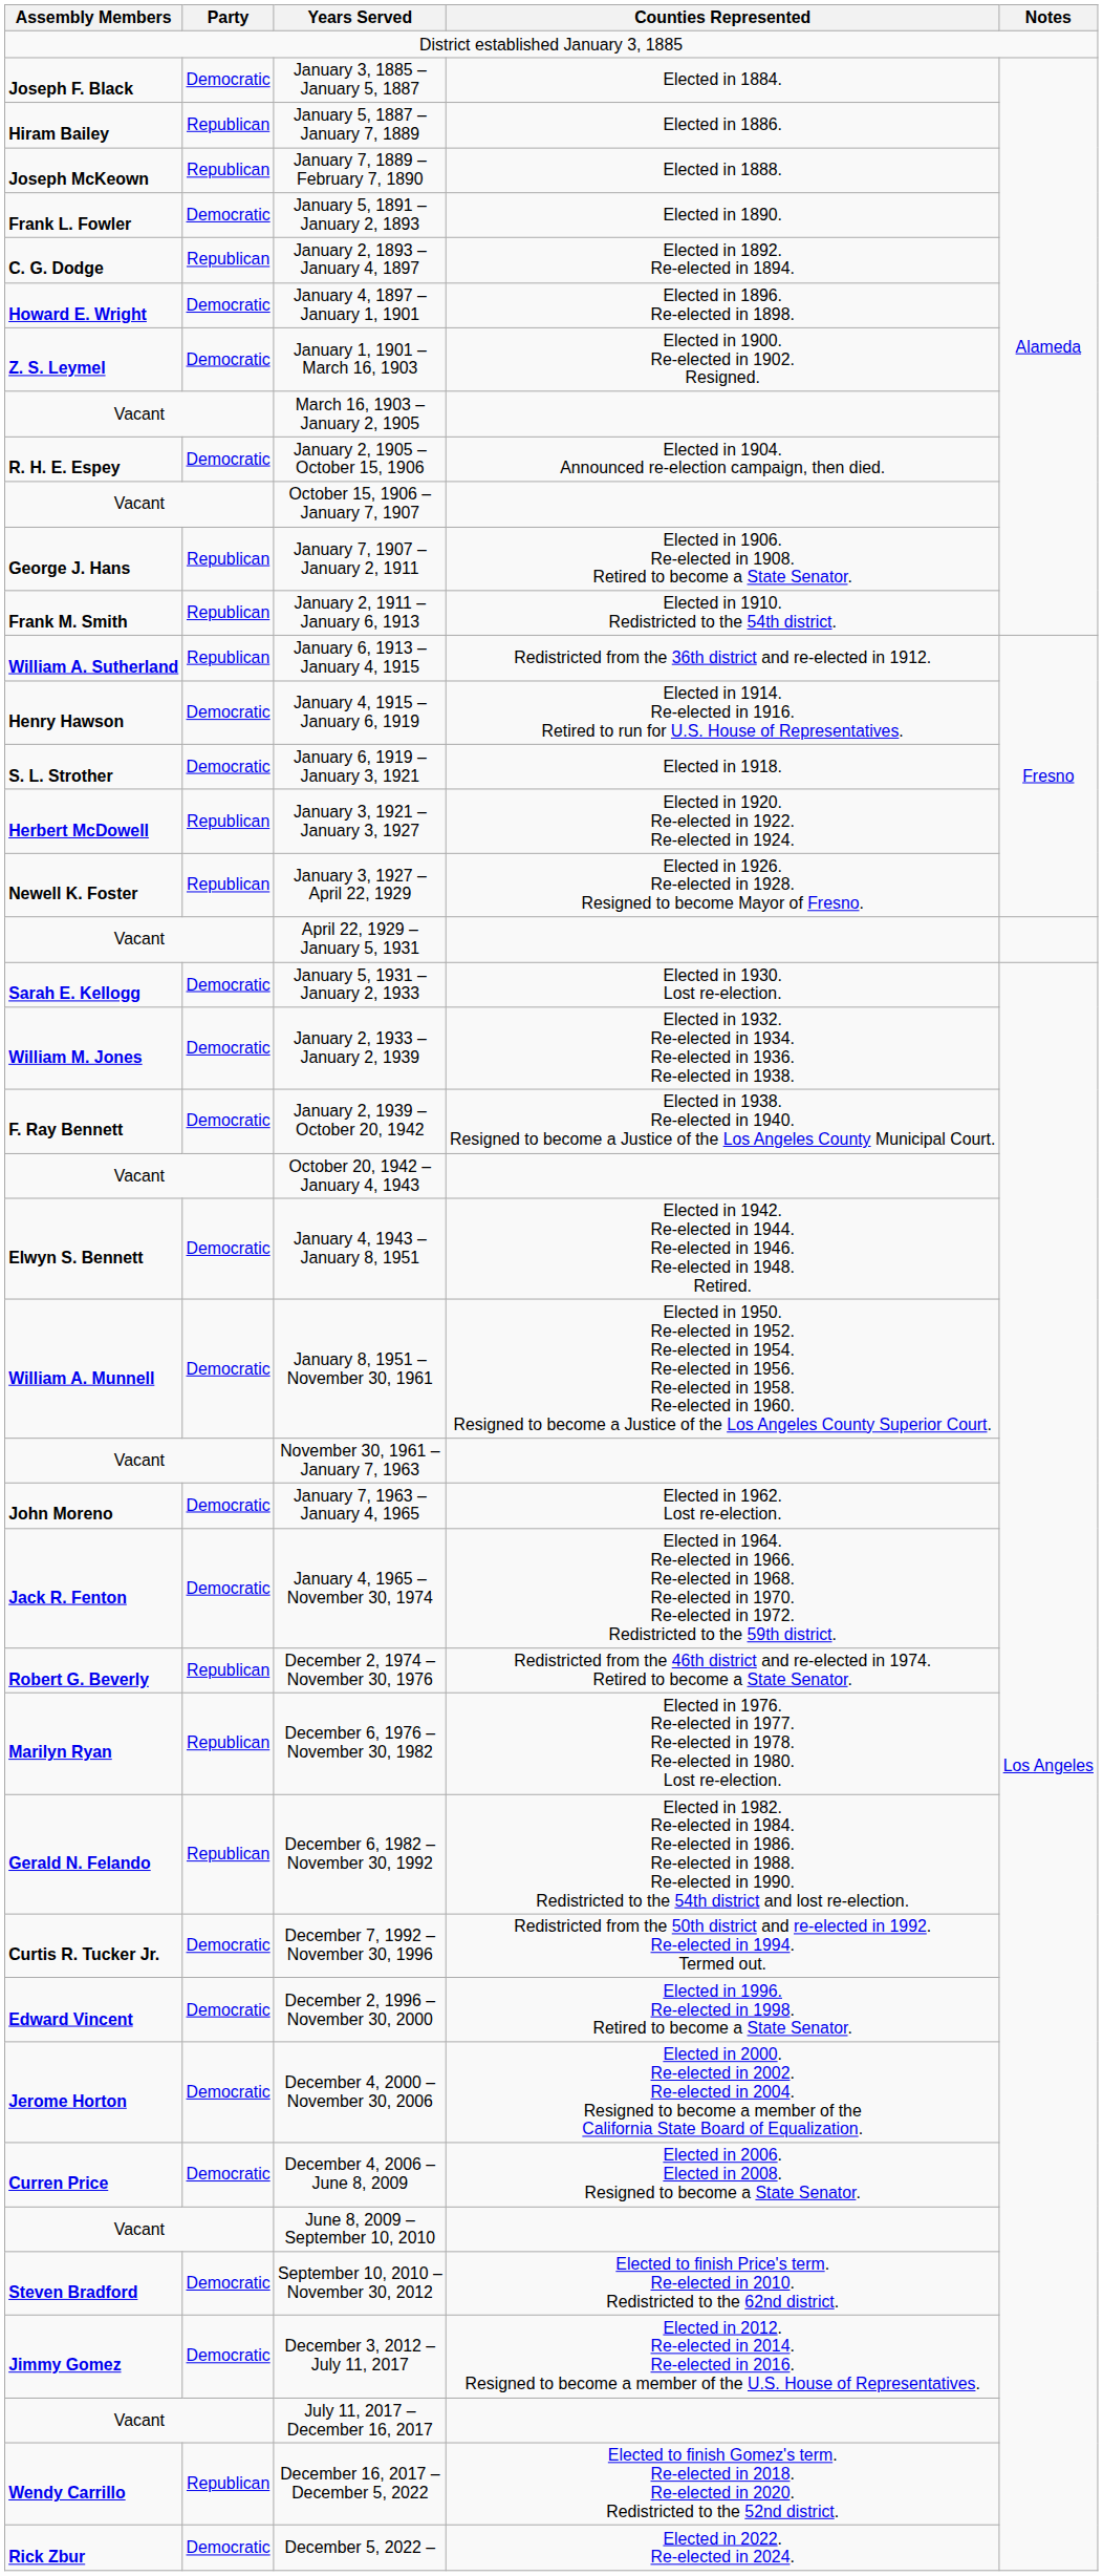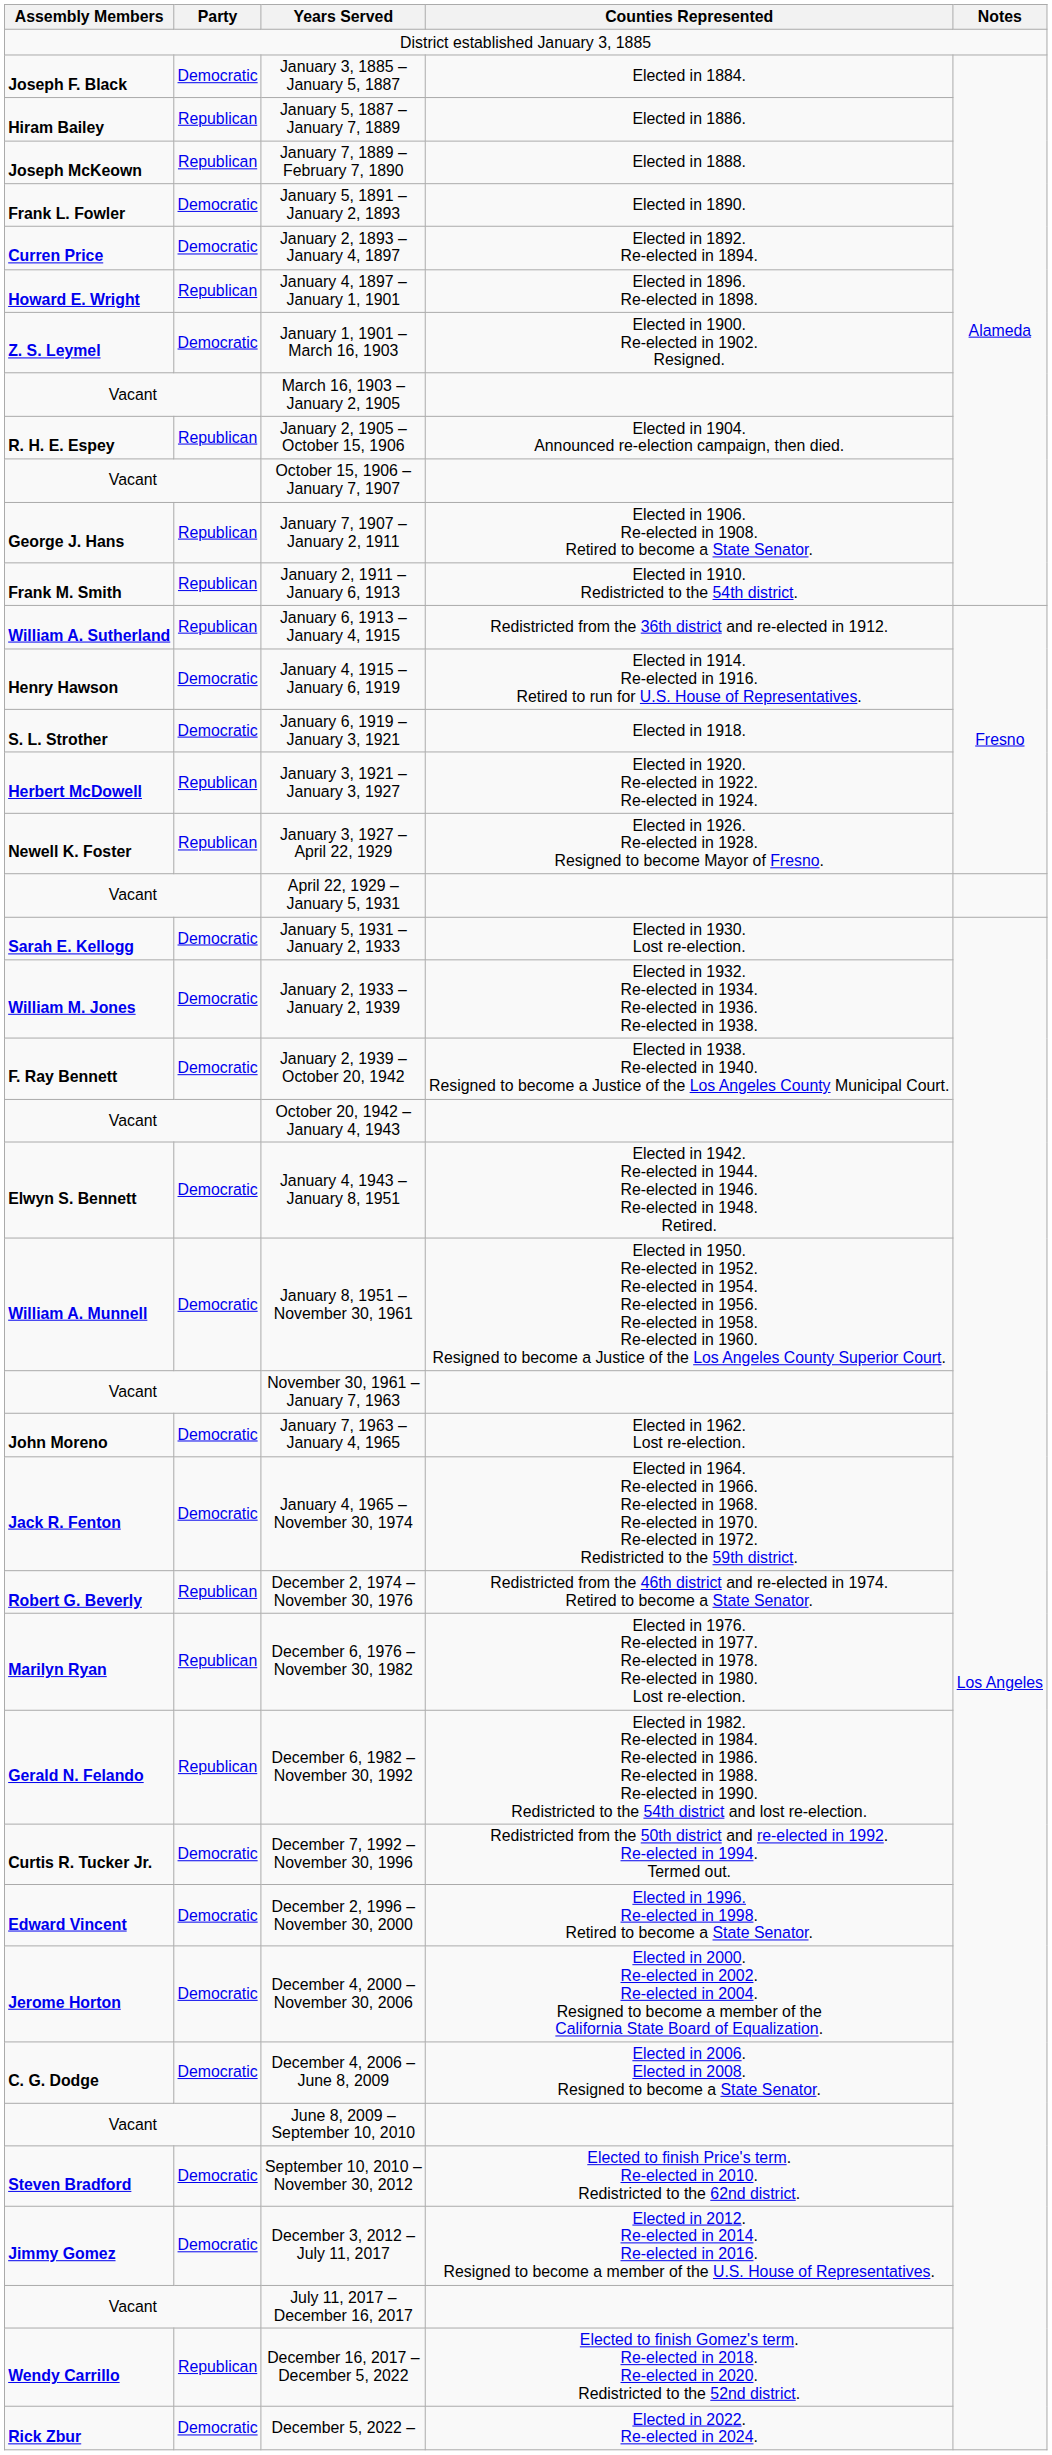January 2, 1893 – January 4, 1897 | Assembly Members: C. G. Dodge -> Curren Price
January 2, 1893 – January 4, 1897 | Party: Republican -> Democratic
January 4, 1897 – January 1, 1901 | Party: Democratic -> Republican
January 2, 1905 – October 15, 1906 | Party: Democratic -> Republican
December 4, 2006 – June 8, 2009 | Assembly Members: Curren Price -> C. G. Dodge
